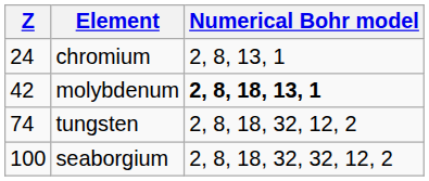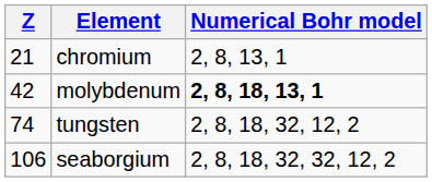chromium | Z: 24 -> 21
seaborgium | Z: 100 -> 106
